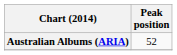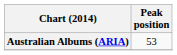Australian Albums (ARIA) | Peak position: 52 -> 53
